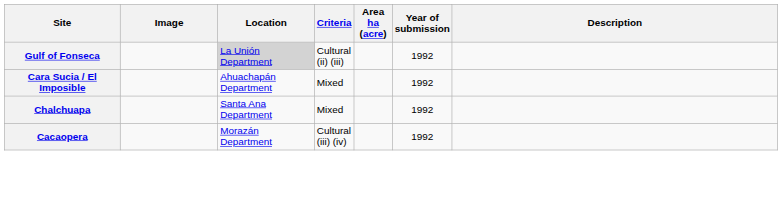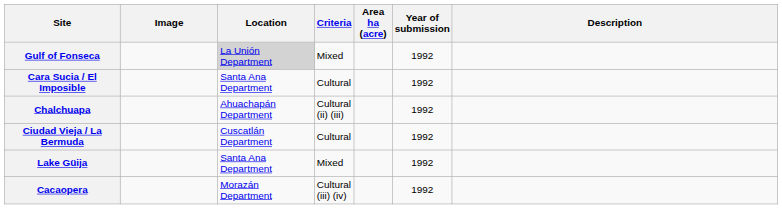Gulf of Fonseca | Criteria: Cultural (ii) (iii) -> Mixed
Cara Sucia / El Imposible | Location: Ahuachapán Department -> Santa Ana Department
Cara Sucia / El Imposible | Criteria: Mixed -> Cultural
Chalchuapa | Location: Santa Ana Department -> Ahuachapán Department
Chalchuapa | Criteria: Mixed -> Cultural (ii) (iii)
+ row: Ciudad Vieja / La Bermuda | Cuscatlán Department | Cultural | 1992
+ row: Lake Güija | Santa Ana Department | Mixed | 1992
